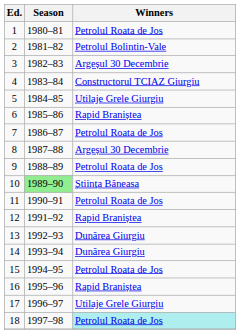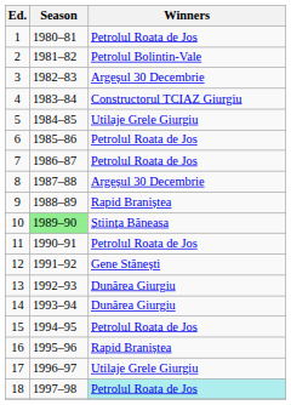6 | Winners: Rapid Braniștea -> Petrolul Roata de Jos
9 | Winners: Petrolul Roata de Jos -> Rapid Braniștea
12 | Winners: Rapid Braniștea -> Gene Stănești
